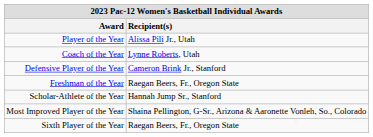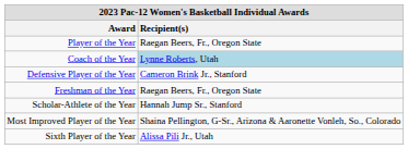Player of the Year | Recipient(s): Alissa Pili Jr., Utah -> Raegan Beers, Fr., Oregon State
Coach of the Year | Recipient(s): no background -> lightblue background
Sixth Player of the Year | Recipient(s): Raegan Beers, Fr., Oregon State -> Alissa Pili Jr., Utah
